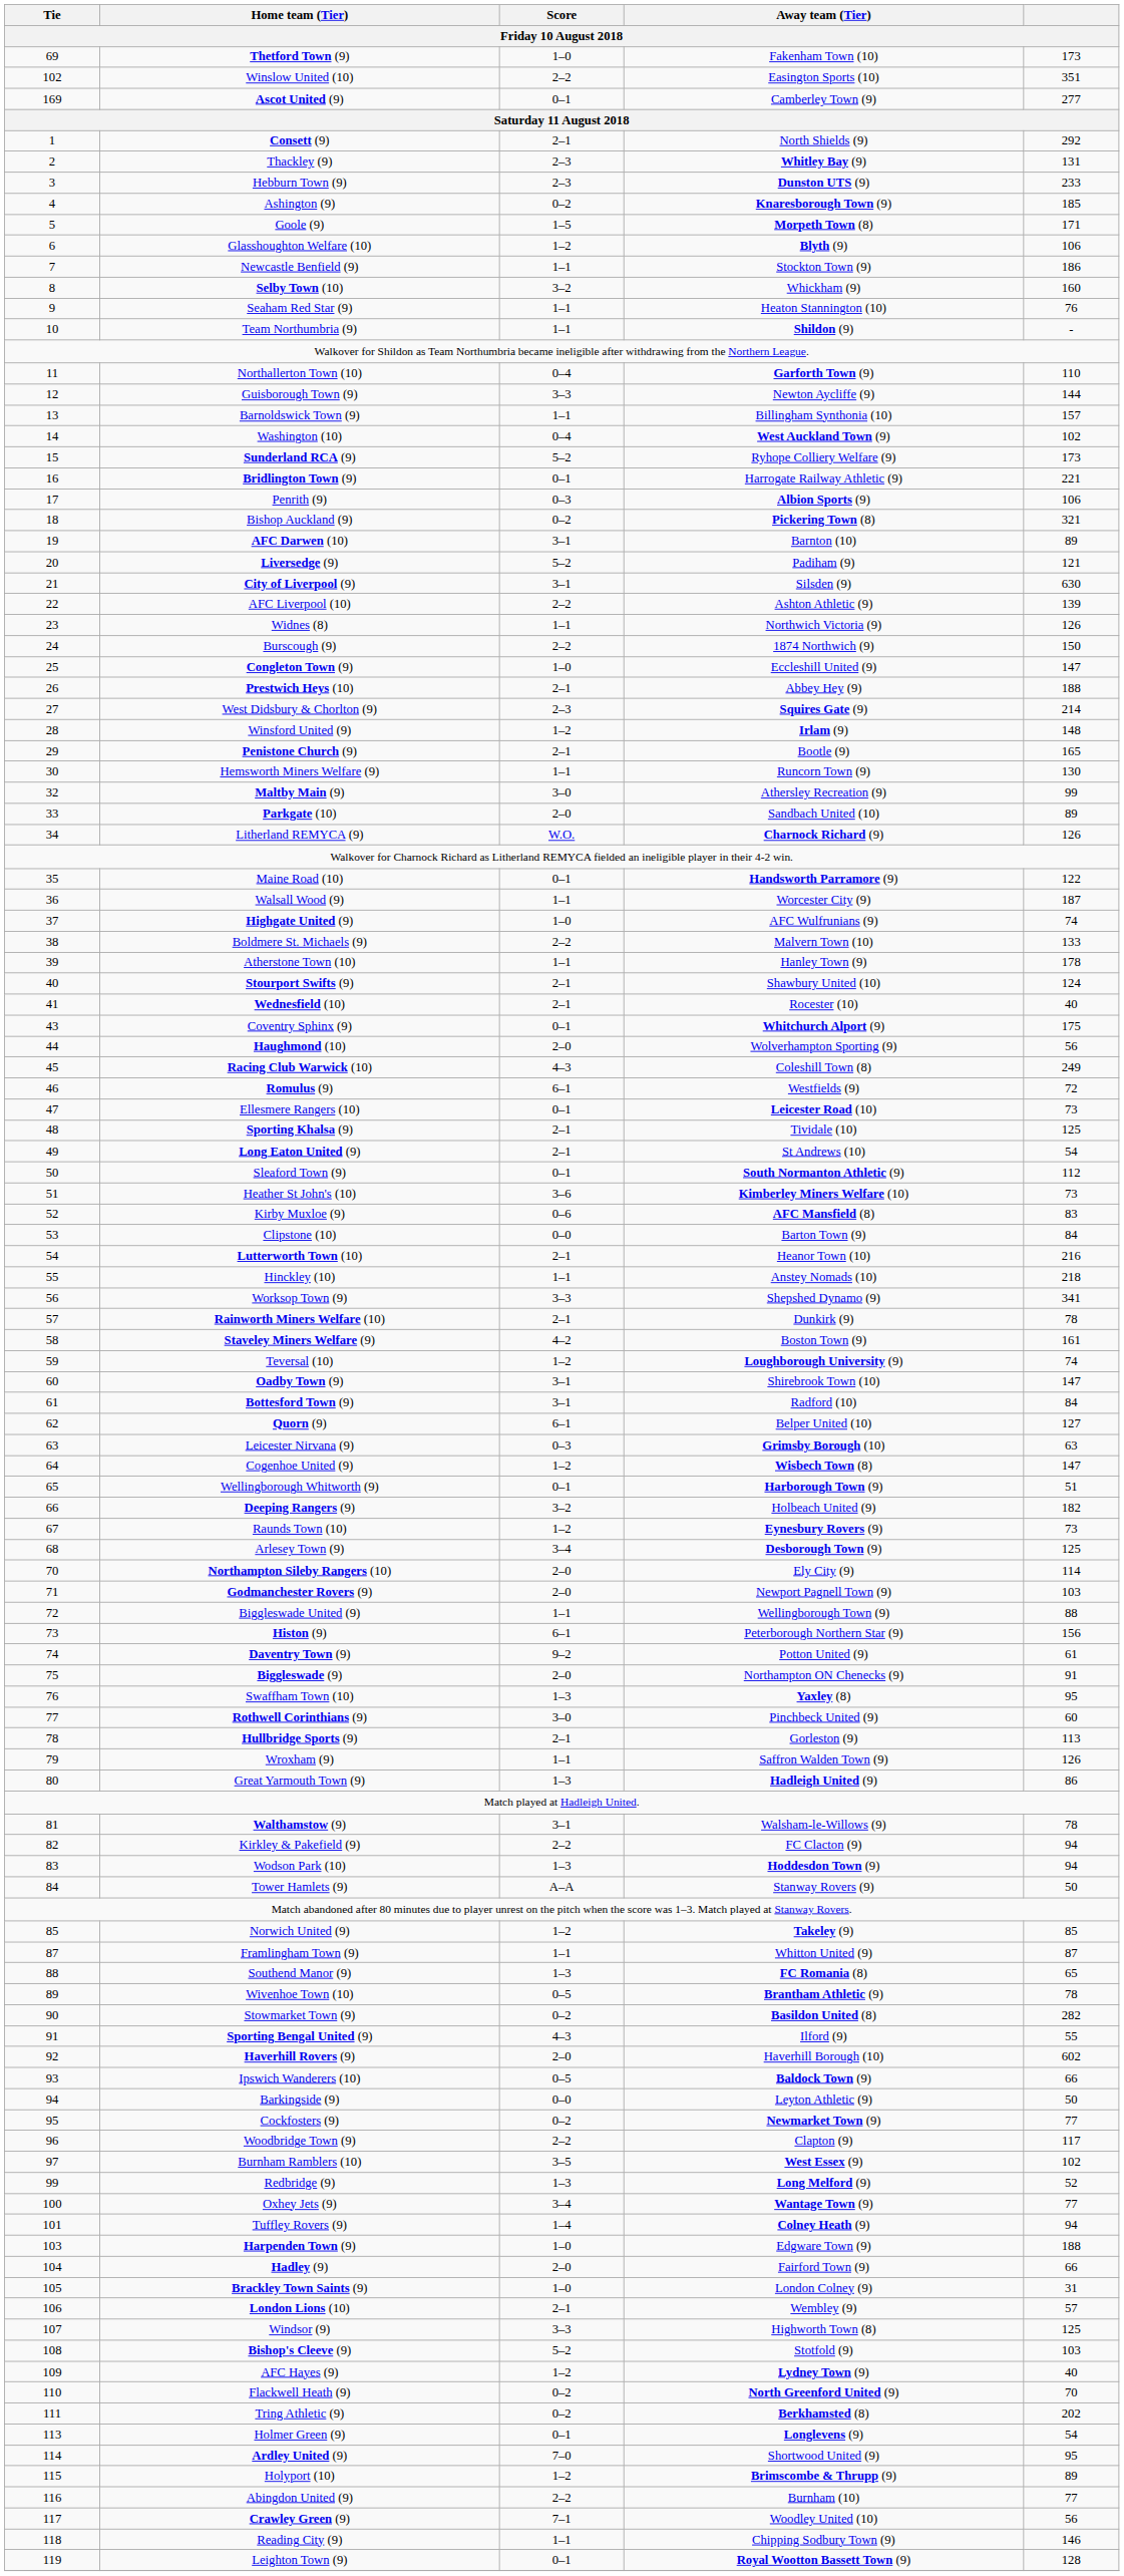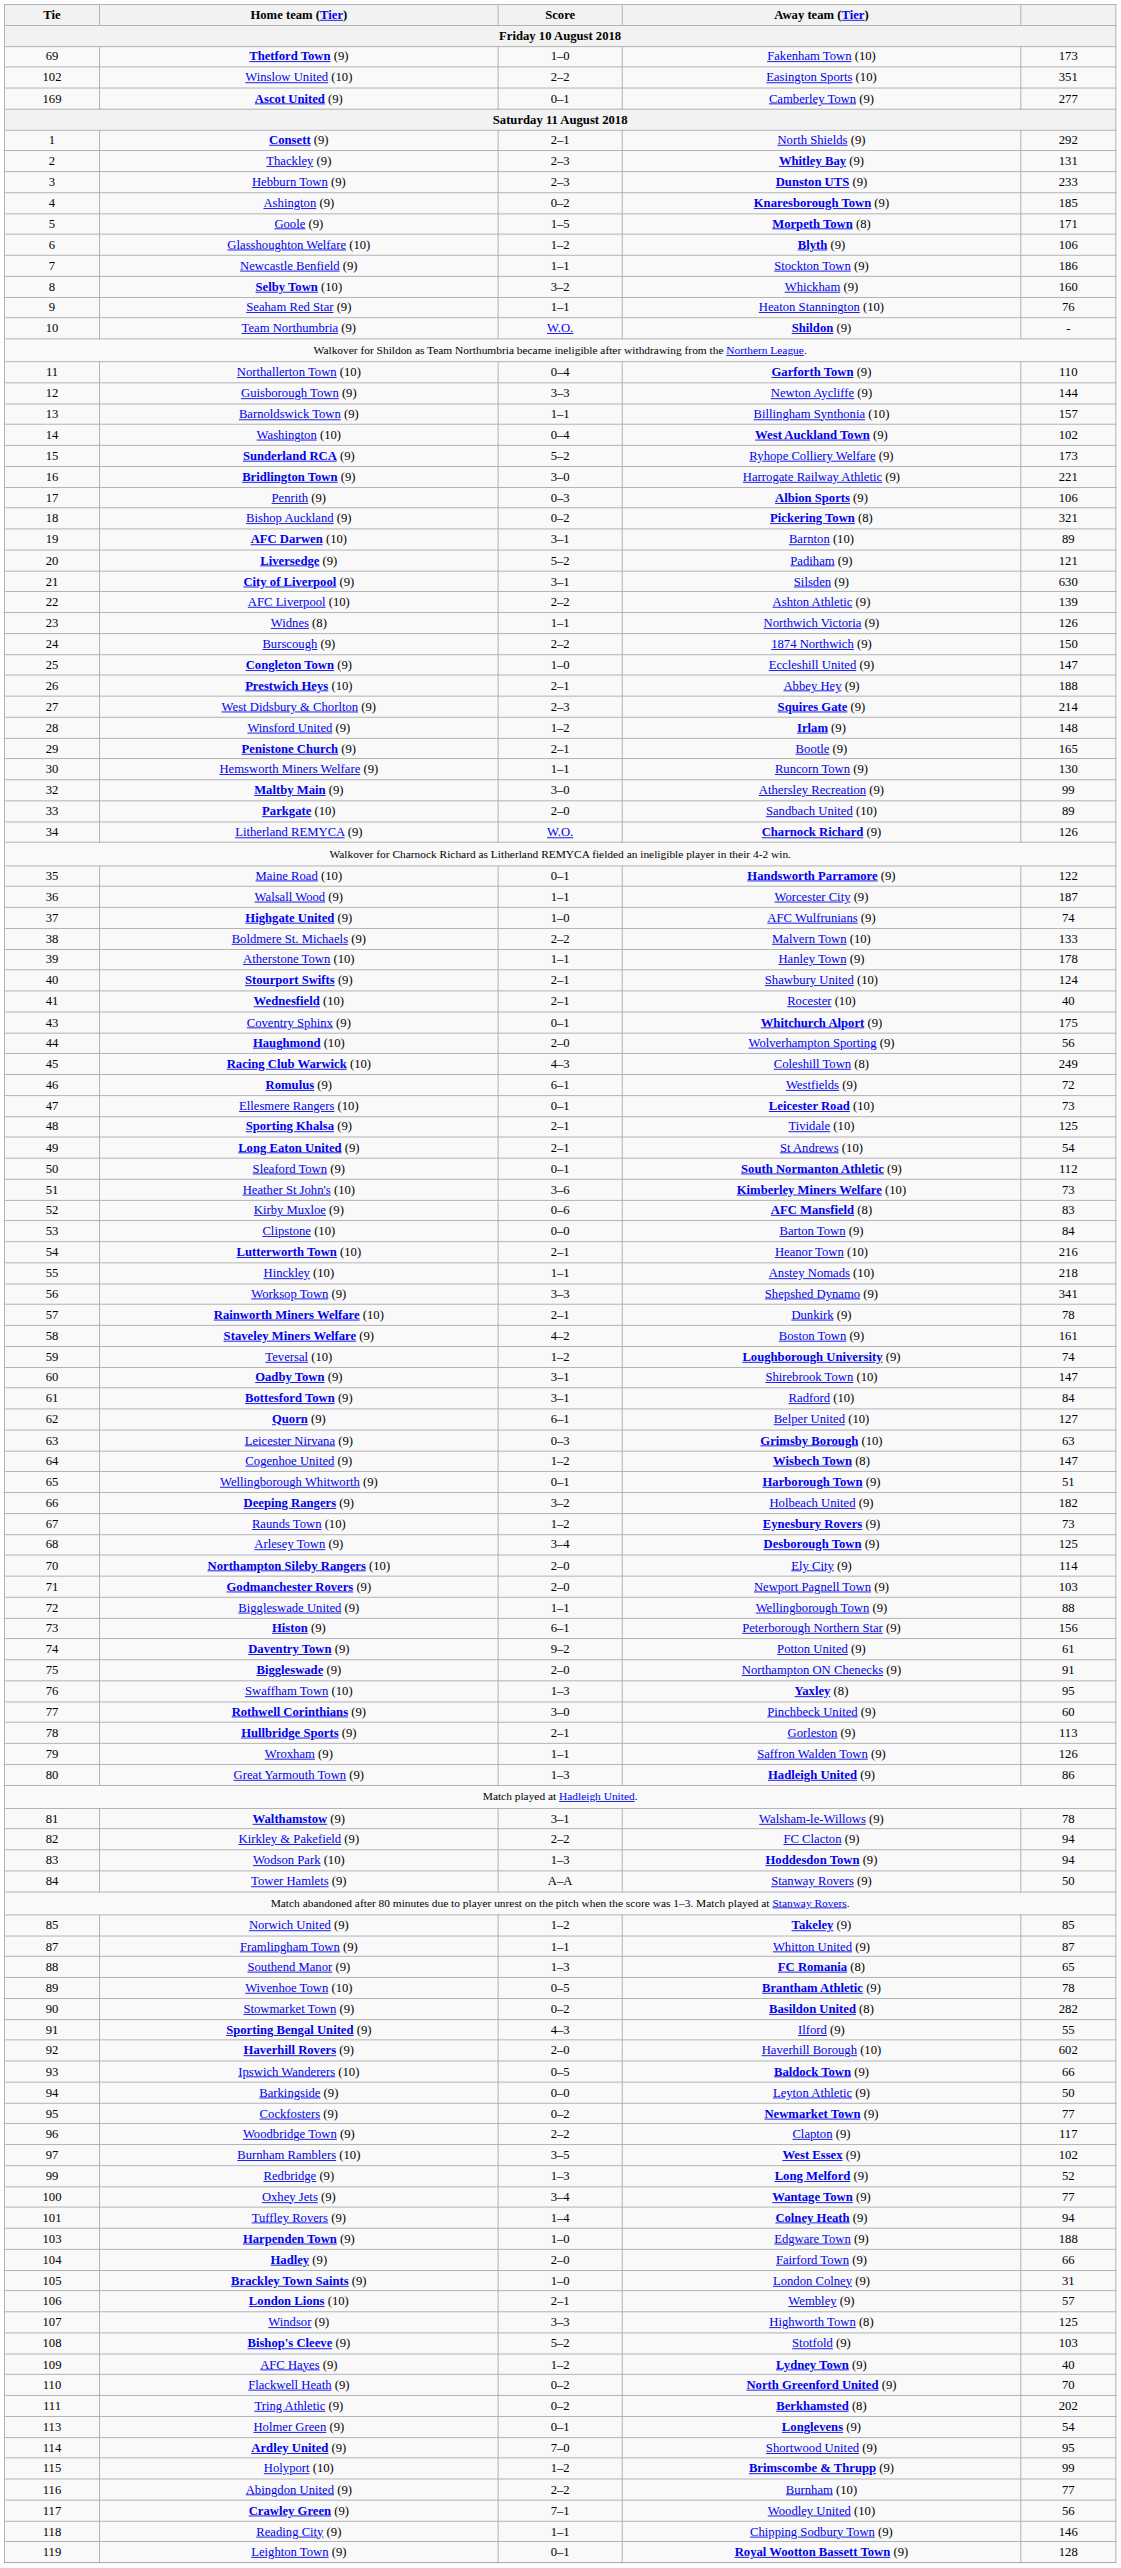Team Northumbria (9) | Score: 1–1 -> W.O.
Bridlington Town (9) | Score: 0–1 -> 3–0
Holyport (10) | column 5: 89 -> 99
